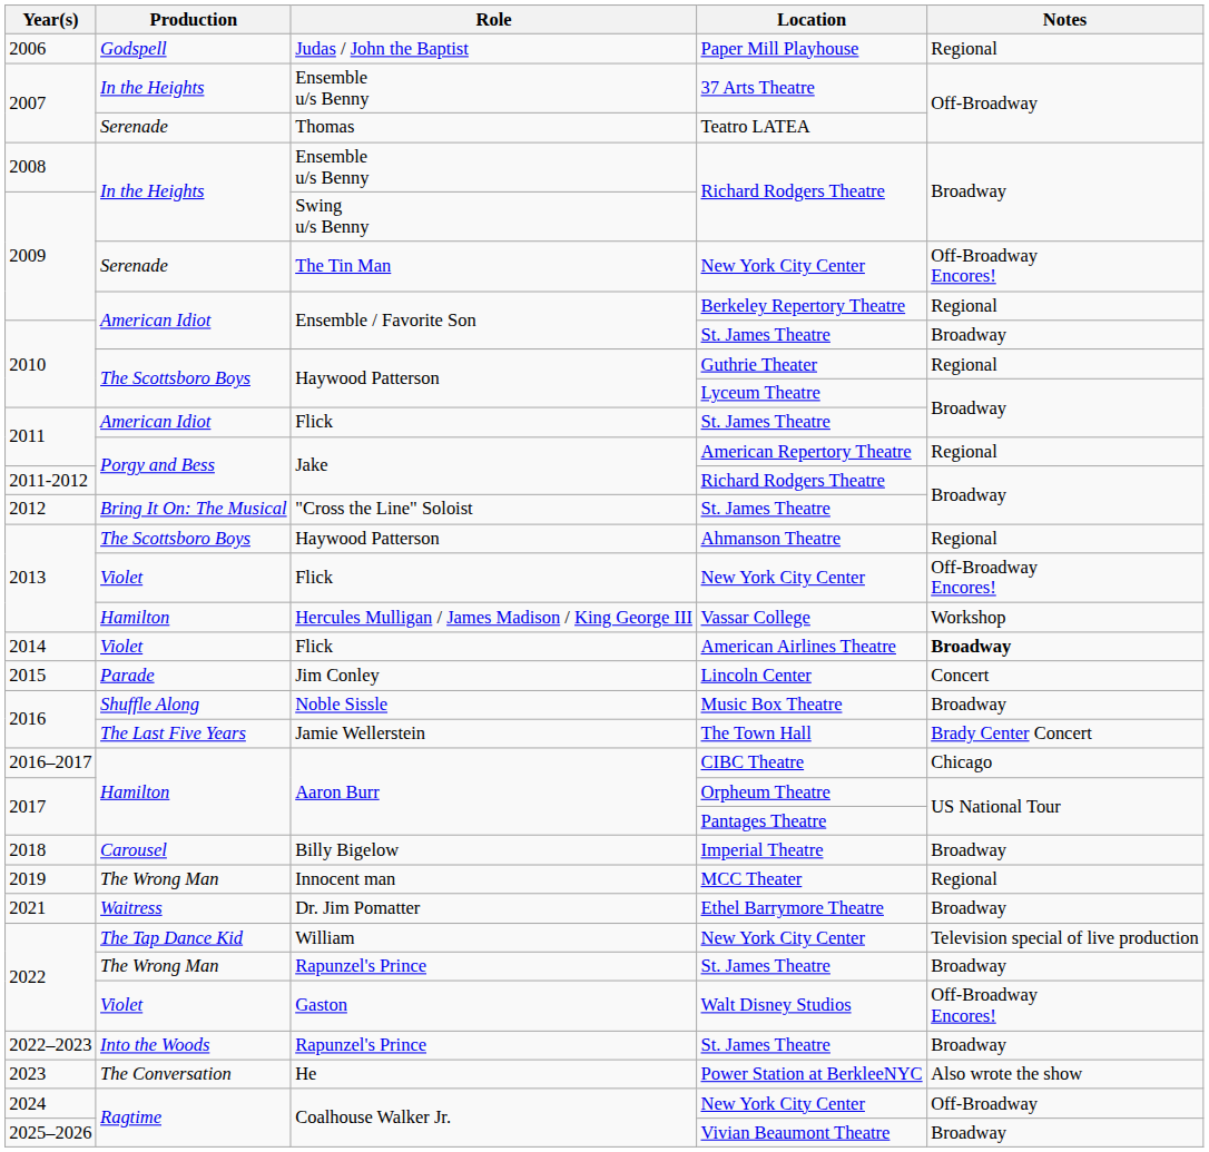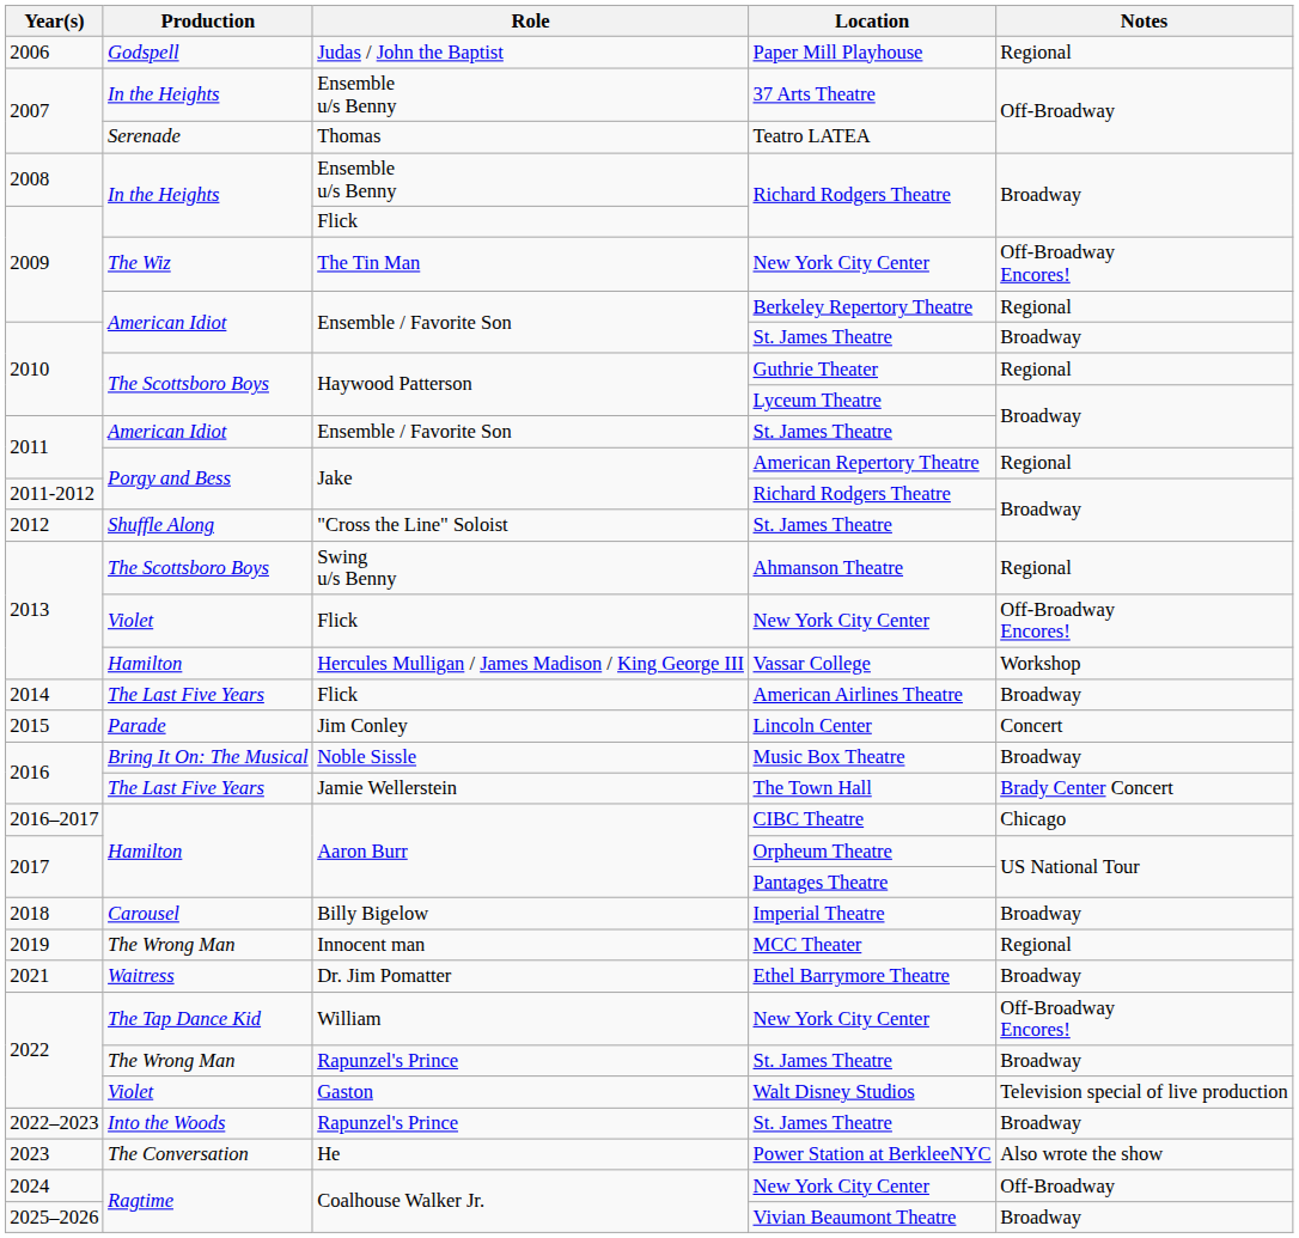2009 / Richard Rodgers Theatre | Role: Swing u/s Benny -> Flick
2009 / New York City Center | Production: Serenade -> The Wiz
2011 / St. James Theatre | Role: Flick -> Ensemble / Favorite Son
2012 / St. James Theatre | Production: Bring It On: The Musical -> Shuffle Along
Ahmanson Theatre | Role: Haywood Patterson -> Swing u/s Benny
American Airlines Theatre | Production: Violet -> The Last Five Years
American Airlines Theatre | Notes: bold -> normal
Music Box Theatre | Production: Shuffle Along -> Bring It On: The Musical
2022 / New York City Center | Notes: Television special of live production -> Off-Broadway Encores!
Walt Disney Studios | Notes: Off-Broadway Encores! -> Television special of live production
